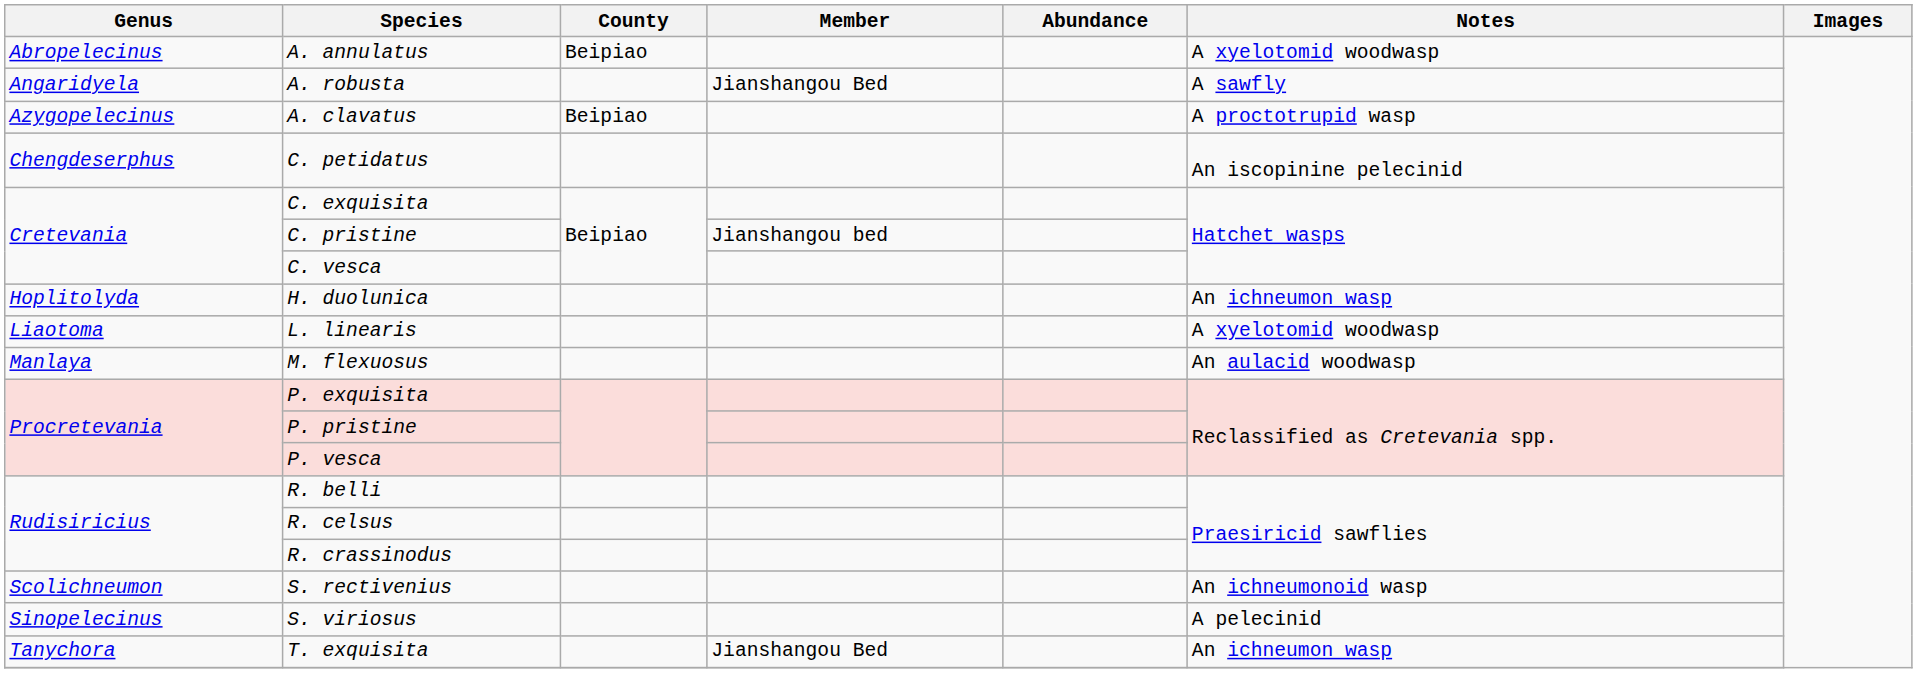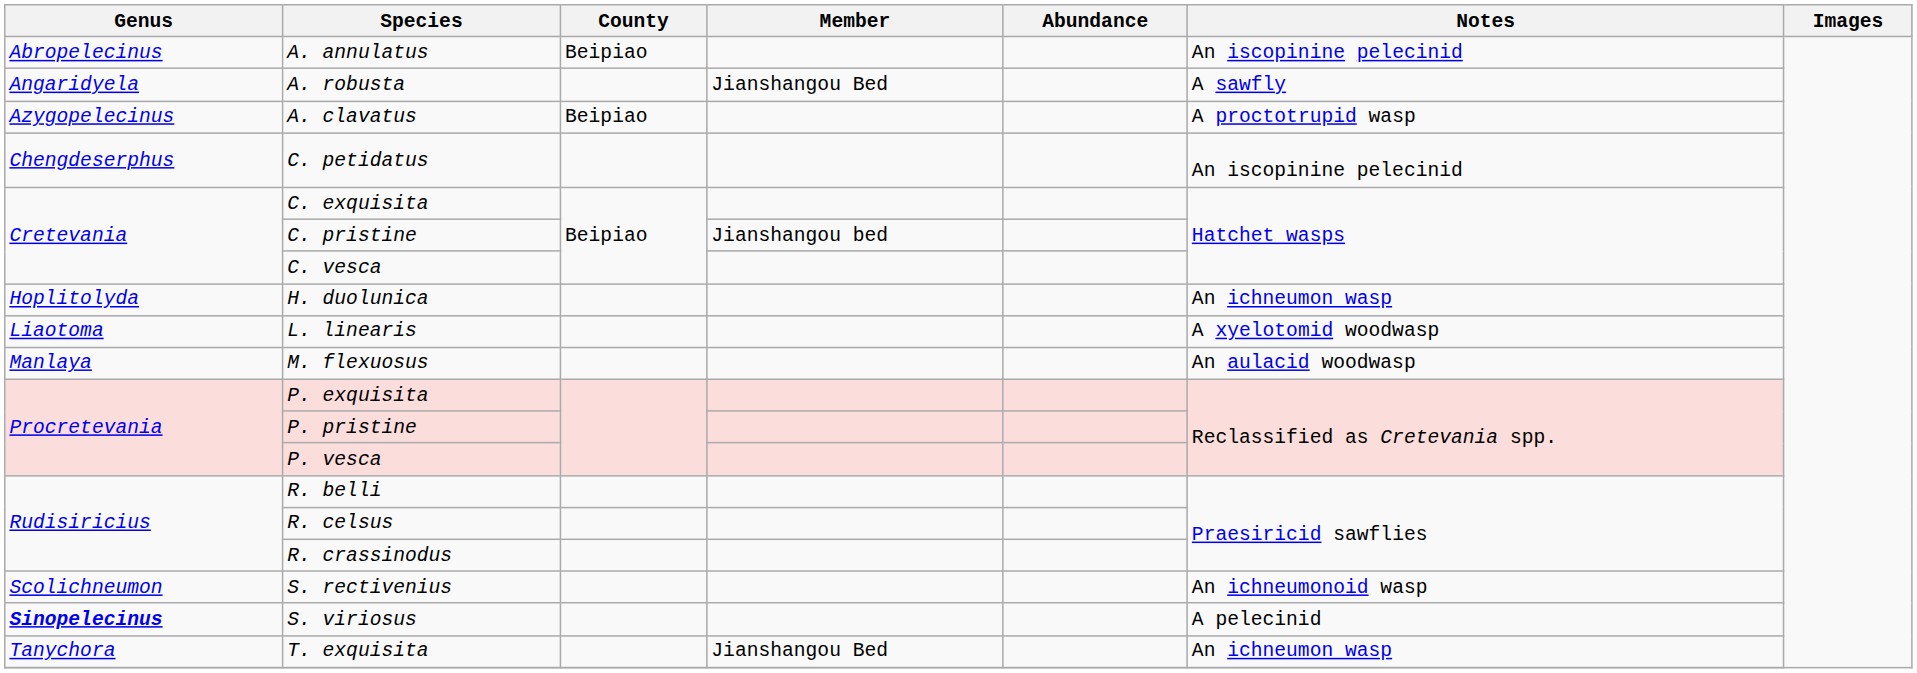A. annulatus | Notes: A xyelotomid woodwasp -> An iscopinine pelecinid
S. viriosus | Genus: normal -> bold
